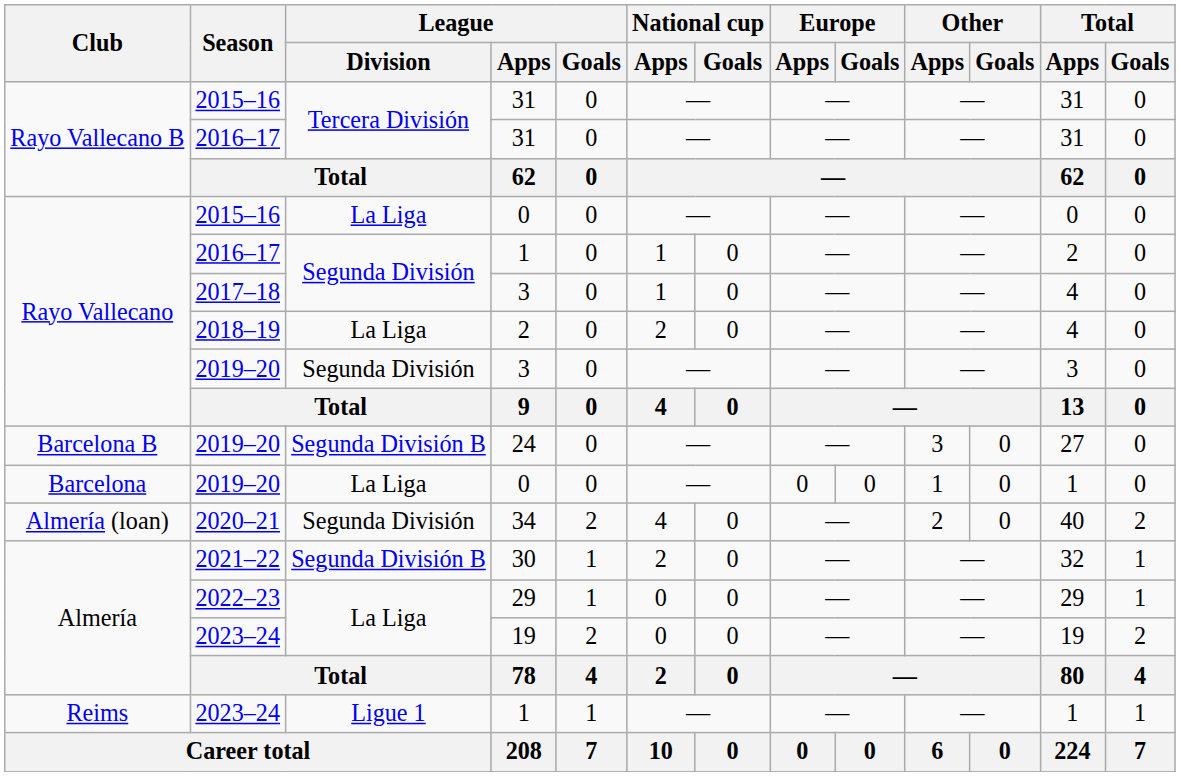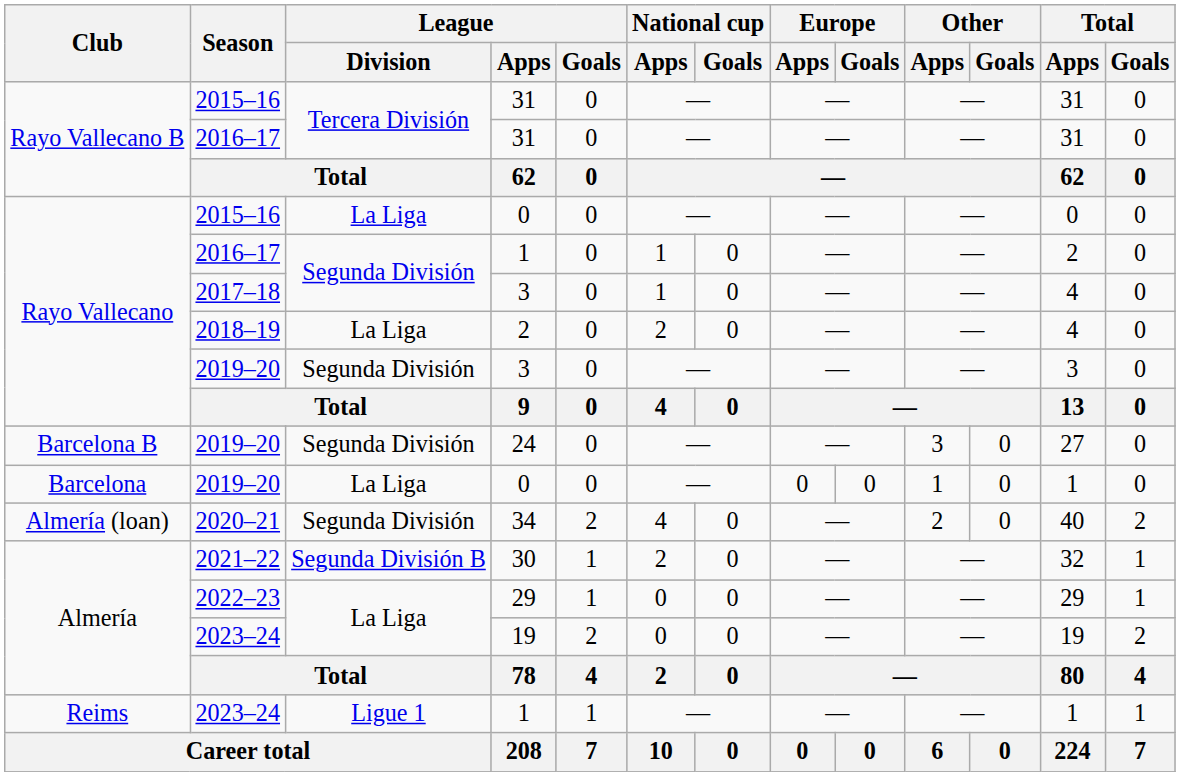24 | League / Division: Segunda División B -> Segunda División
